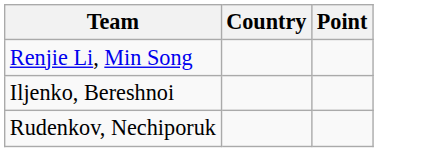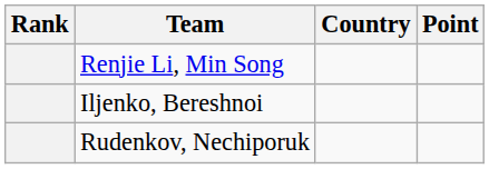+ column: Rank
